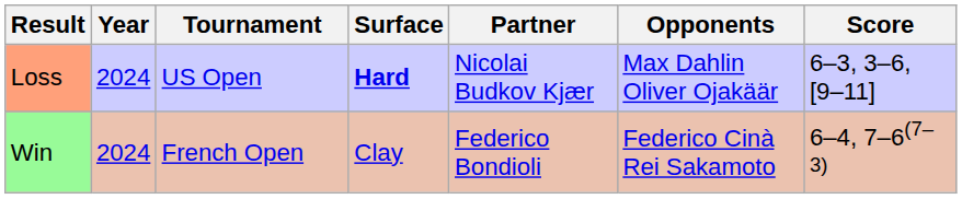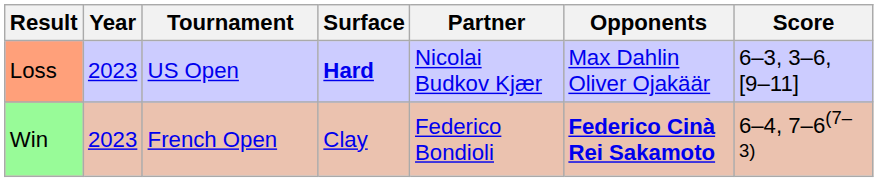Loss | Year: 2024 -> 2023
Win | Year: 2024 -> 2023
Win | Opponents: normal -> bold
